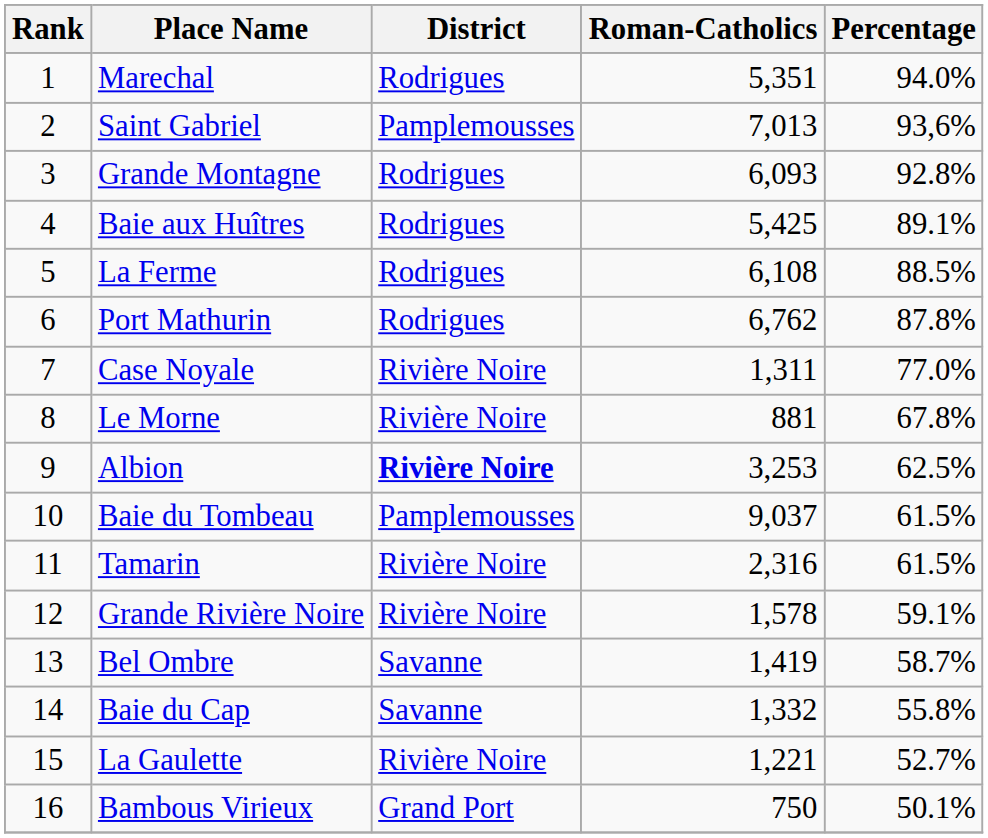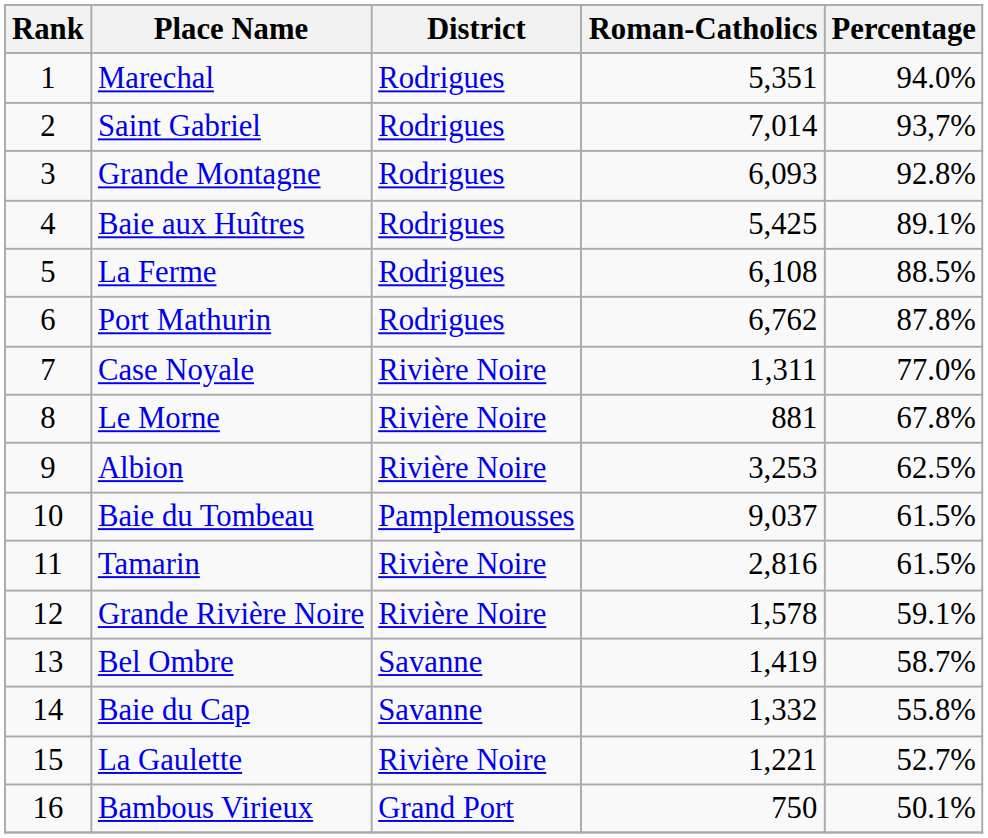Saint Gabriel | District: Pamplemousses -> Rodrigues
Saint Gabriel | Roman-Catholics: 7,013 -> 7,014
Saint Gabriel | Percentage: 93,6% -> 93,7%
Albion | District: bold -> normal
Tamarin | Roman-Catholics: 2,316 -> 2,816
